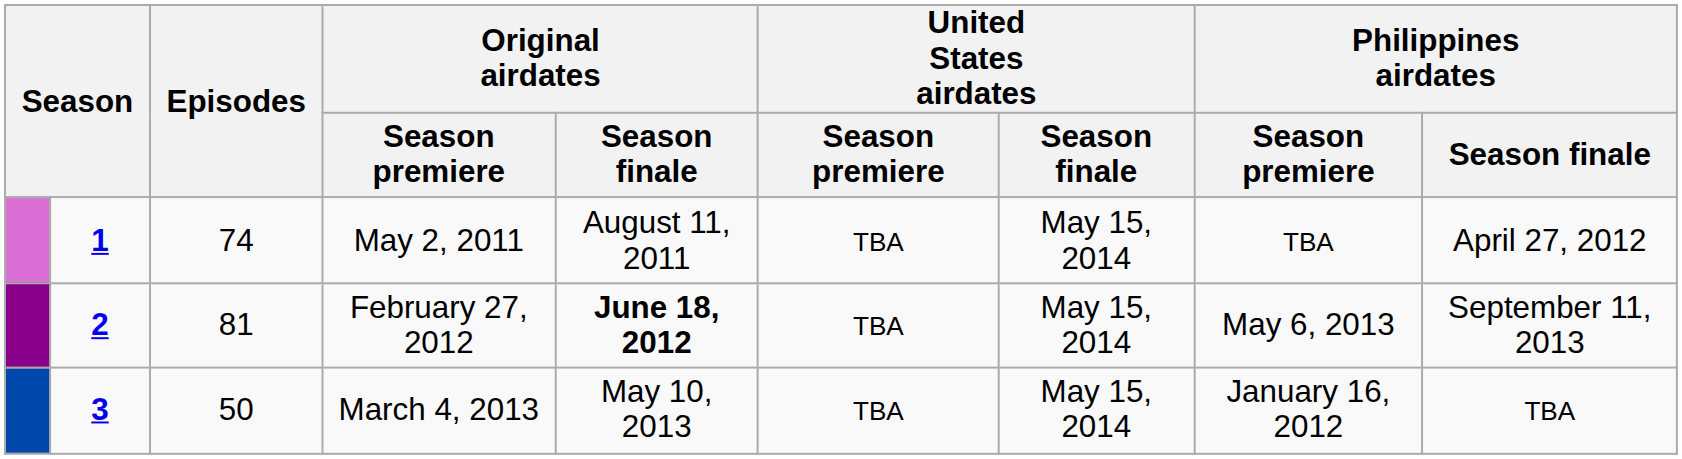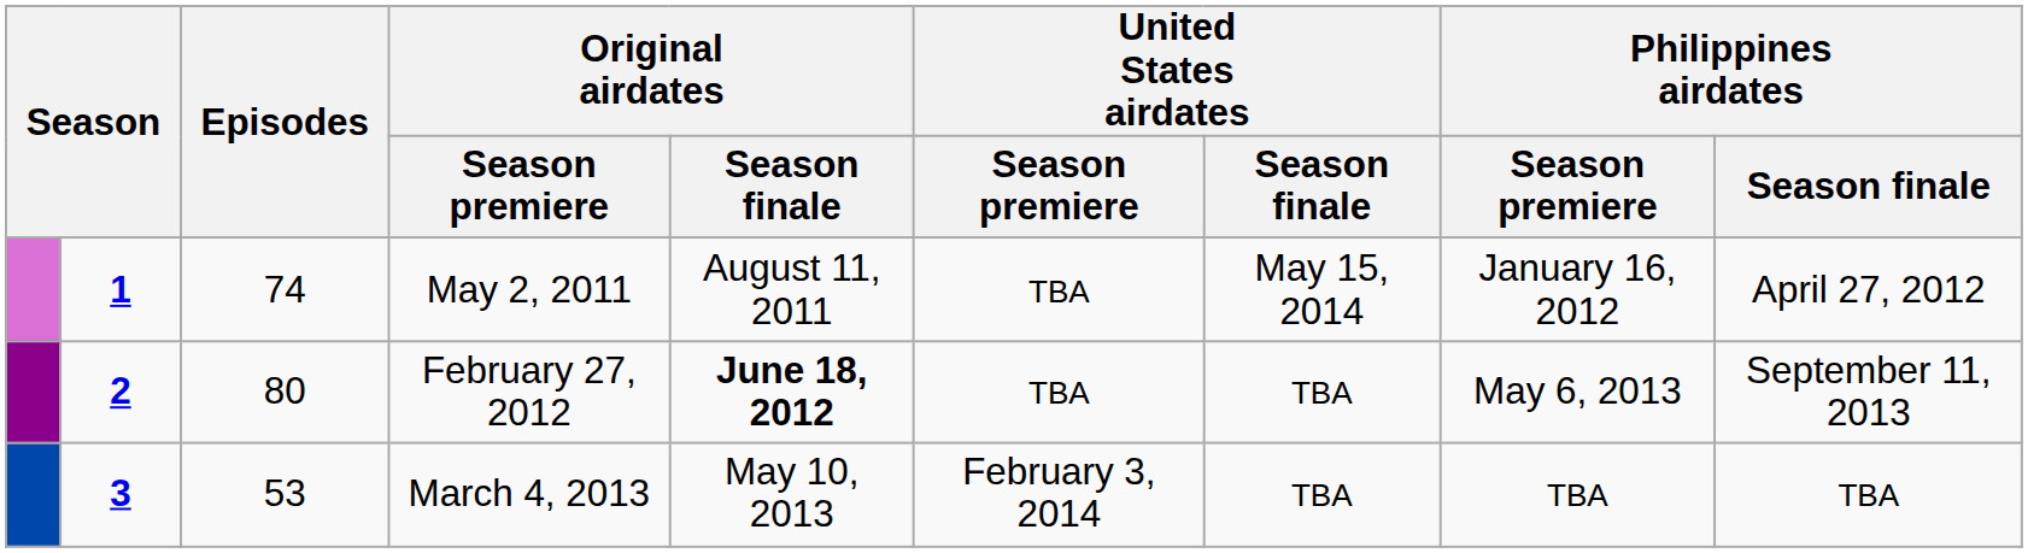May 2, 2011 | Philippines airdates / Season premiere: TBA -> January 16, 2012
February 27, 2012 | Episodes: 81 -> 80
February 27, 2012 | United States airdates / Season finale: May 15, 2014 -> TBA
March 4, 2013 | Episodes: 50 -> 53
March 4, 2013 | United States airdates / Season premiere: TBA -> February 3, 2014
March 4, 2013 | United States airdates / Season finale: May 15, 2014 -> TBA
March 4, 2013 | Philippines airdates / Season premiere: January 16, 2012 -> TBA
